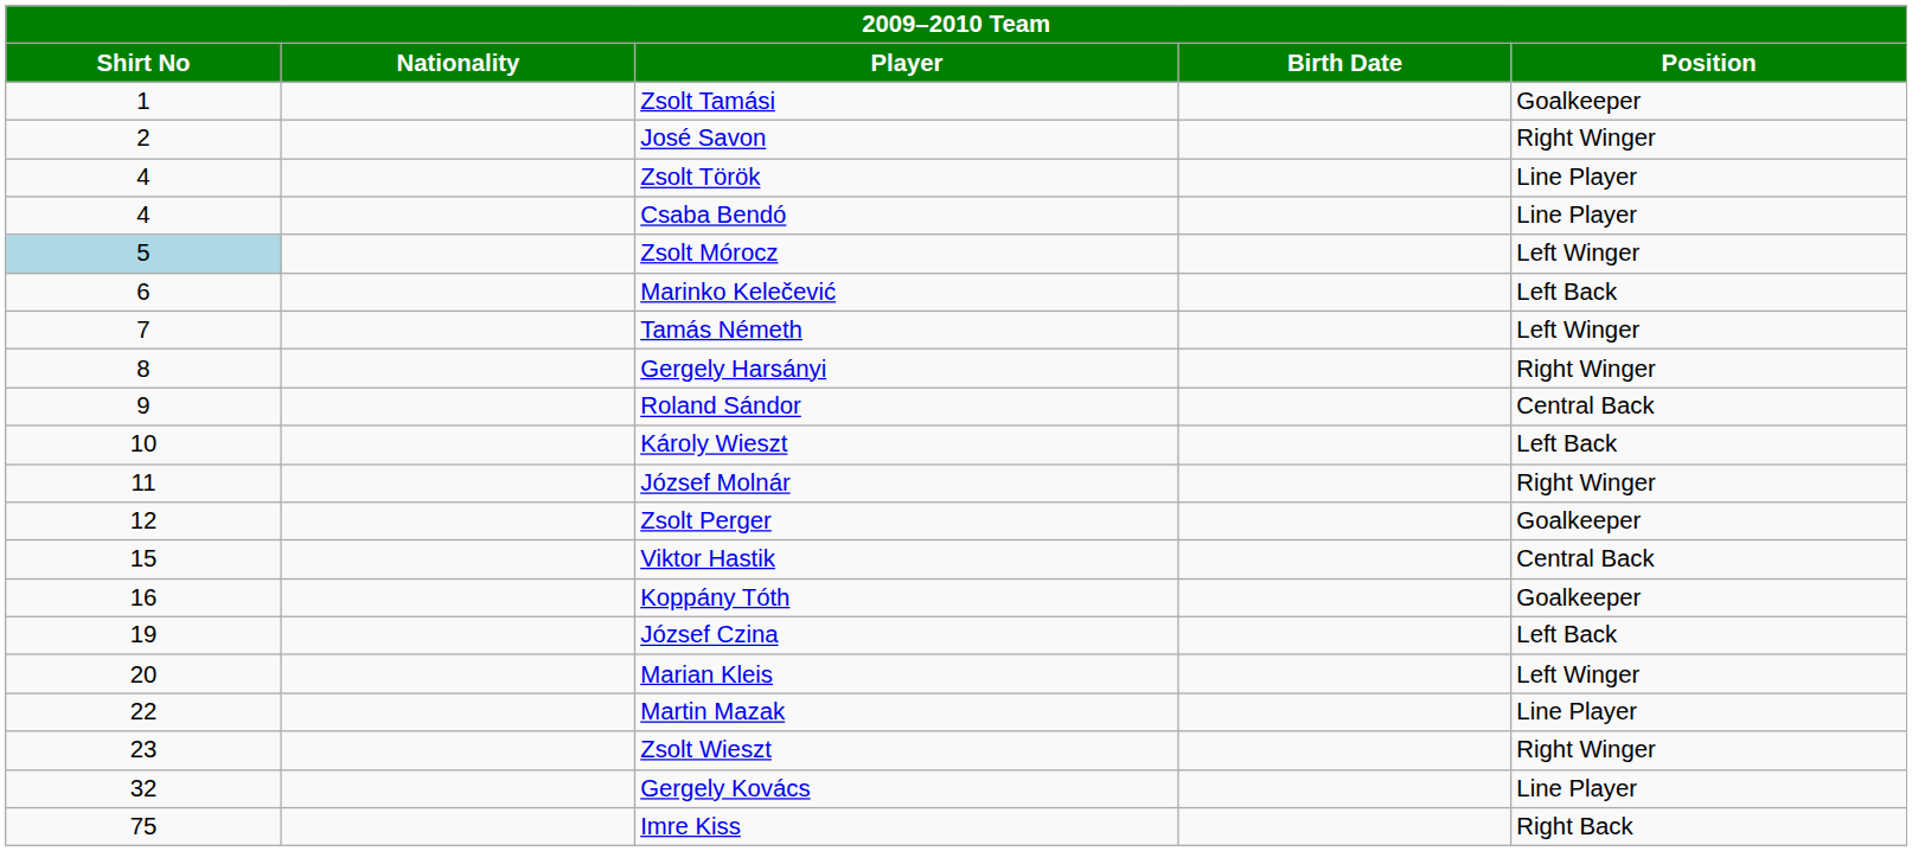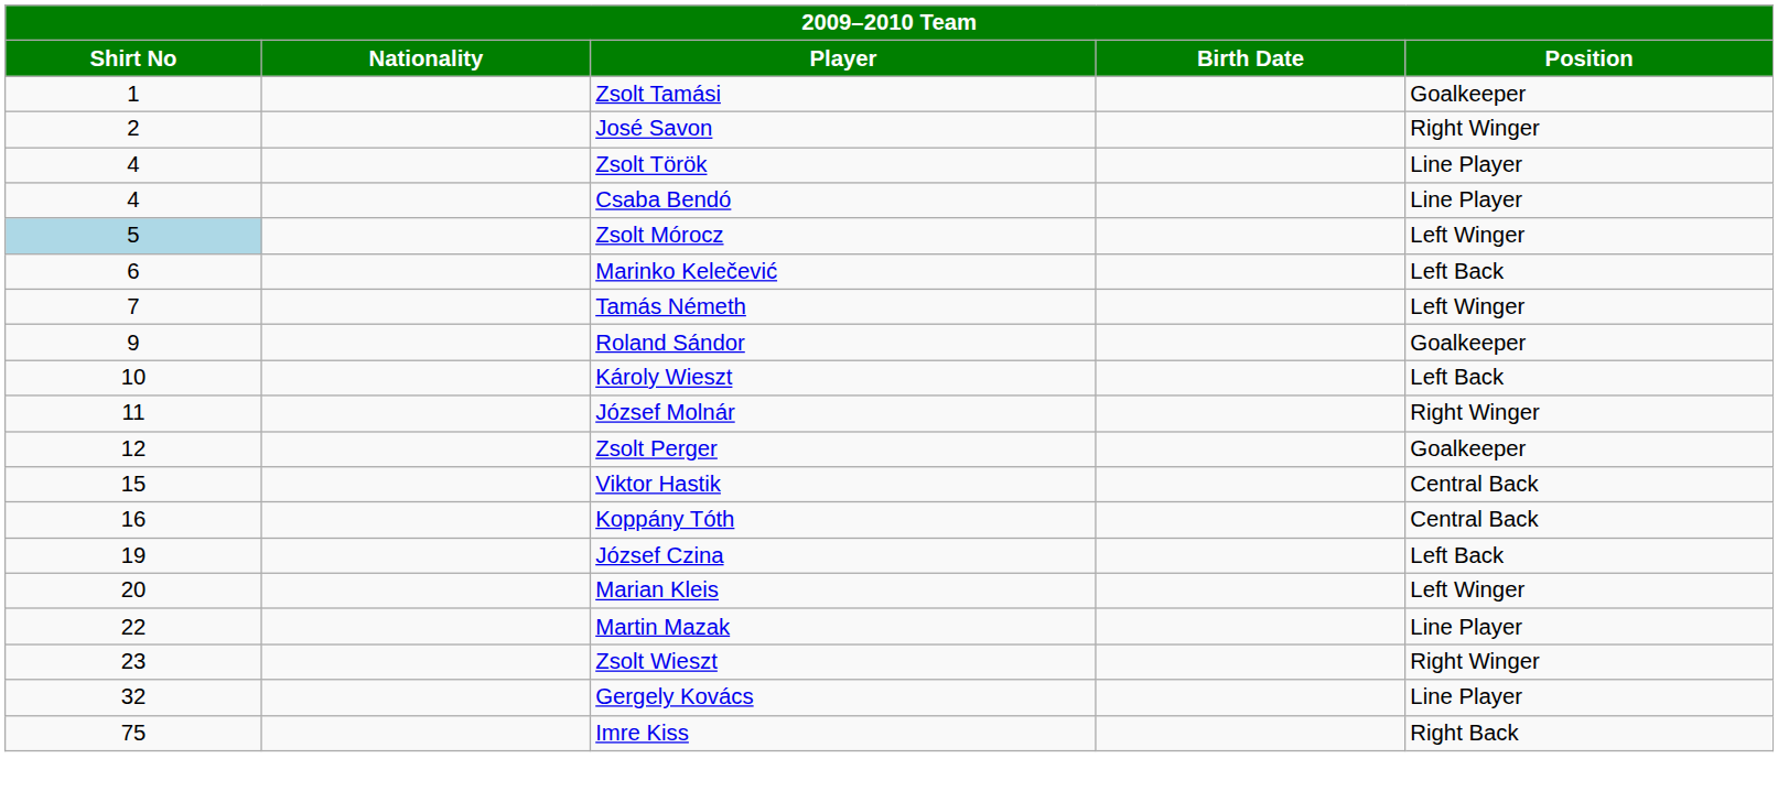- row: 8 | Gergely Harsányi | Right Winger
Roland Sándor | Position: Central Back -> Goalkeeper
Koppány Tóth | Position: Goalkeeper -> Central Back
